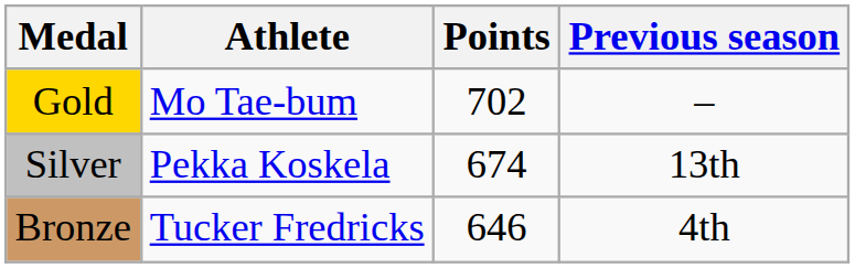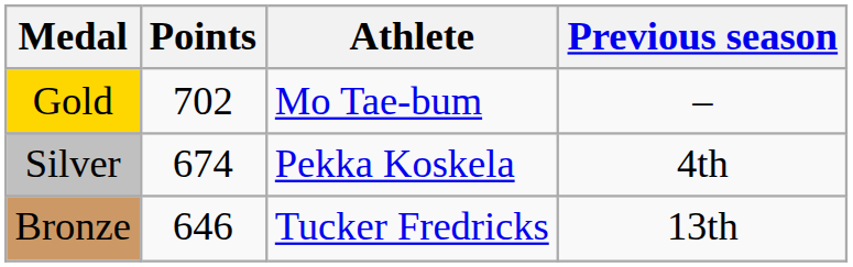columns swapped: Athlete <-> Points
Silver | Previous season: 13th -> 4th
Bronze | Previous season: 4th -> 13th
